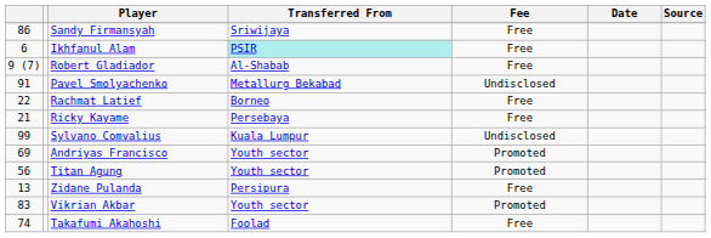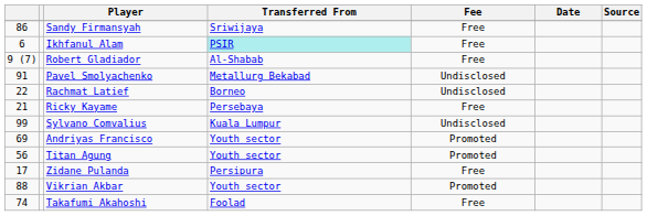Rachmat Latief | Fee: Free -> Undisclosed
Zidane Pulanda | column 1: 13 -> 17
Vikrian Akbar | column 1: 83 -> 88
